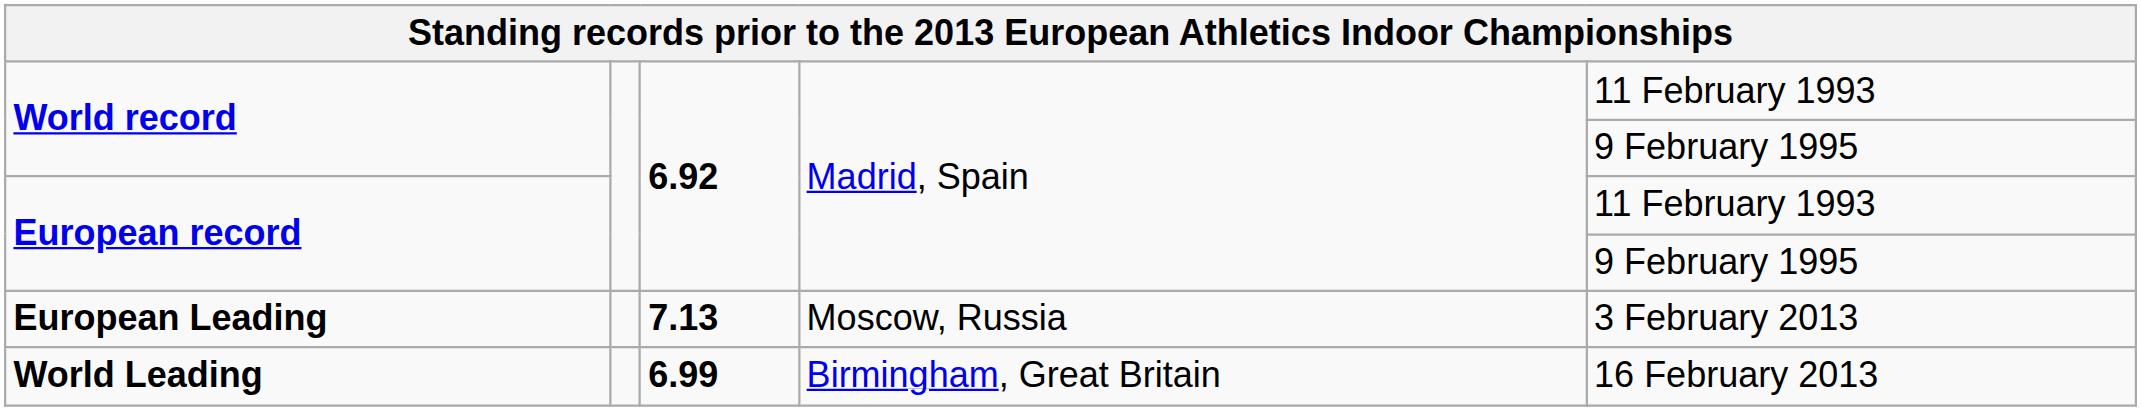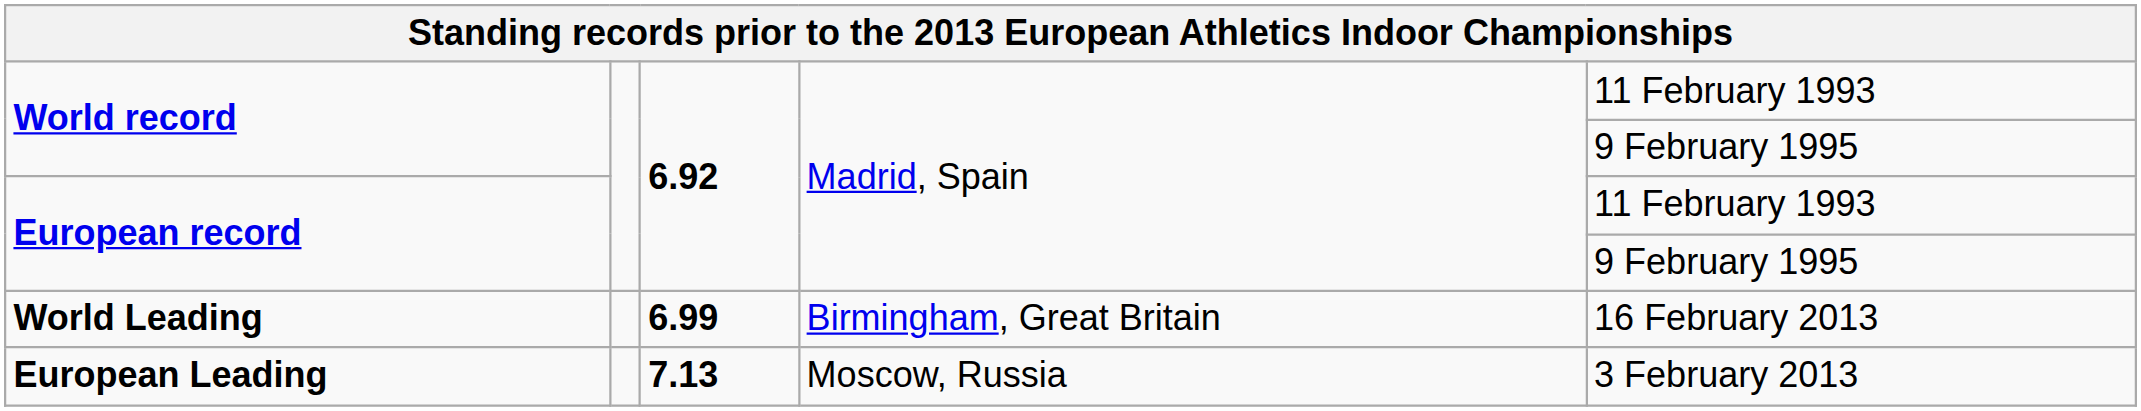rows swapped: World Leading <-> European Leading
